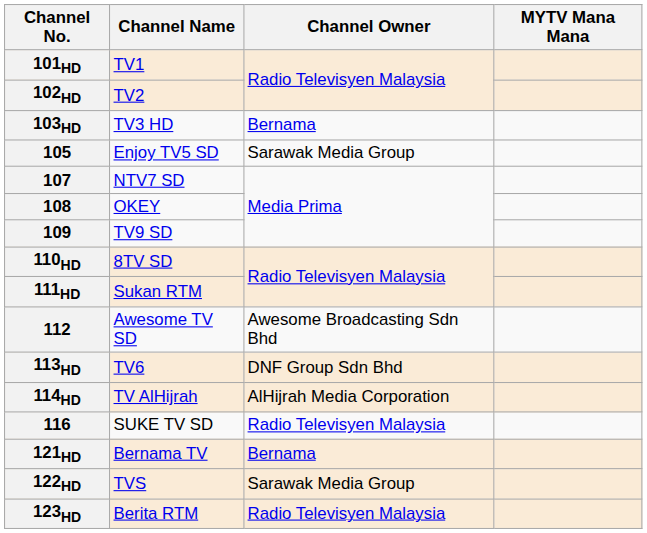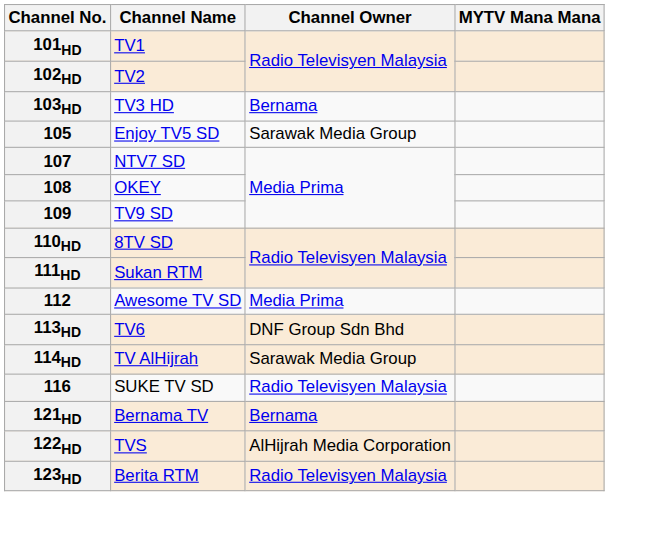112 | Channel Owner: Awesome Broadcasting Sdn Bhd -> Media Prima
114HD | Channel Owner: AlHijrah Media Corporation -> Sarawak Media Group
122HD | Channel Owner: Sarawak Media Group -> AlHijrah Media Corporation
